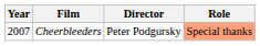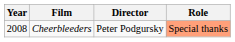Cheerbleeders | Year: 2007 -> 2008
